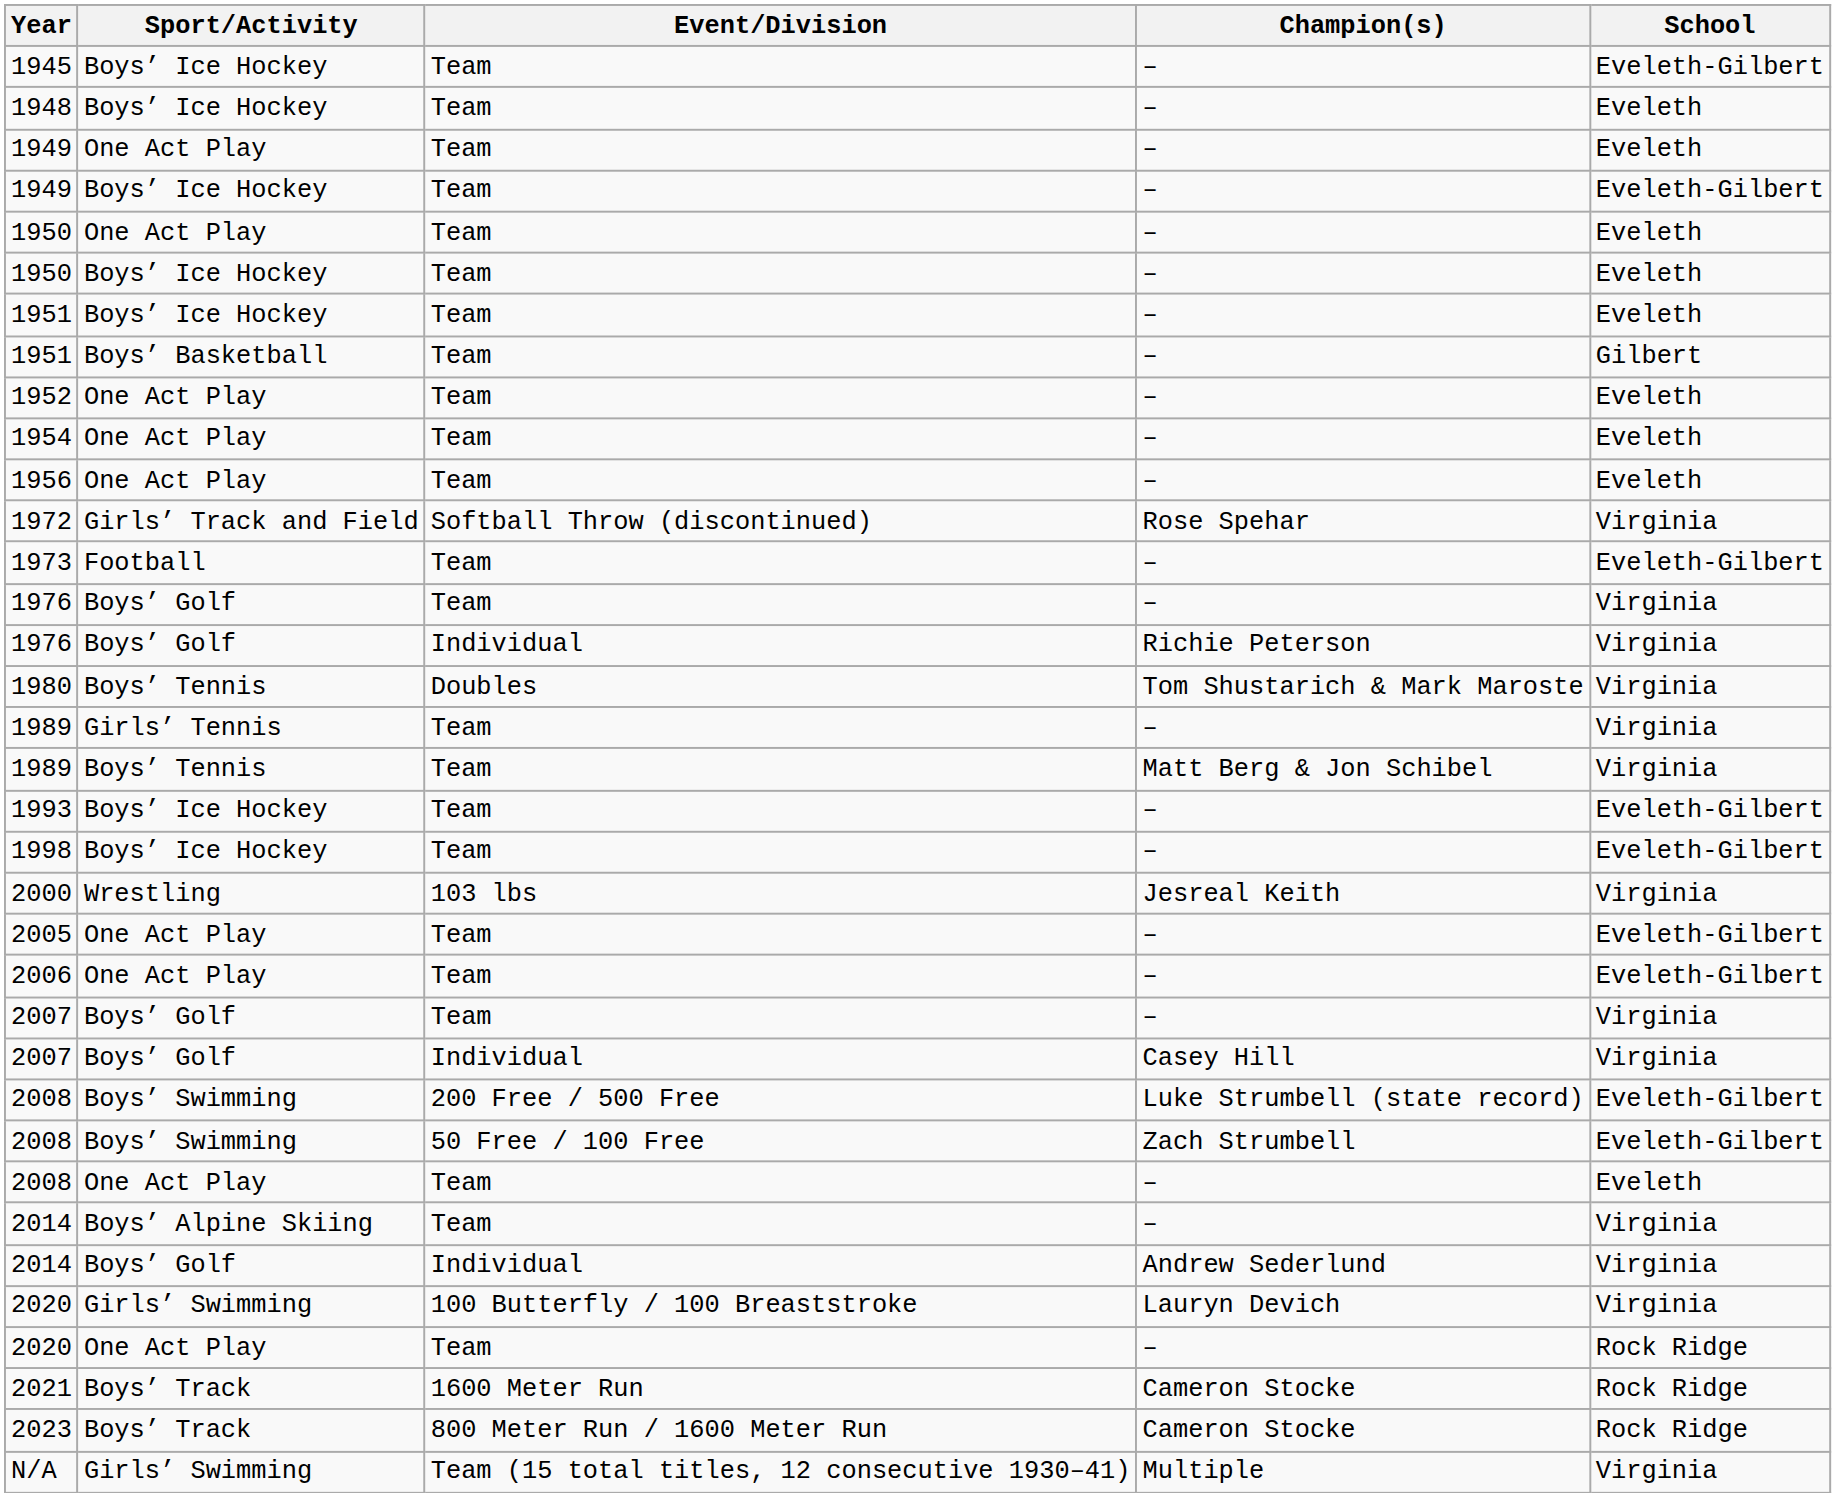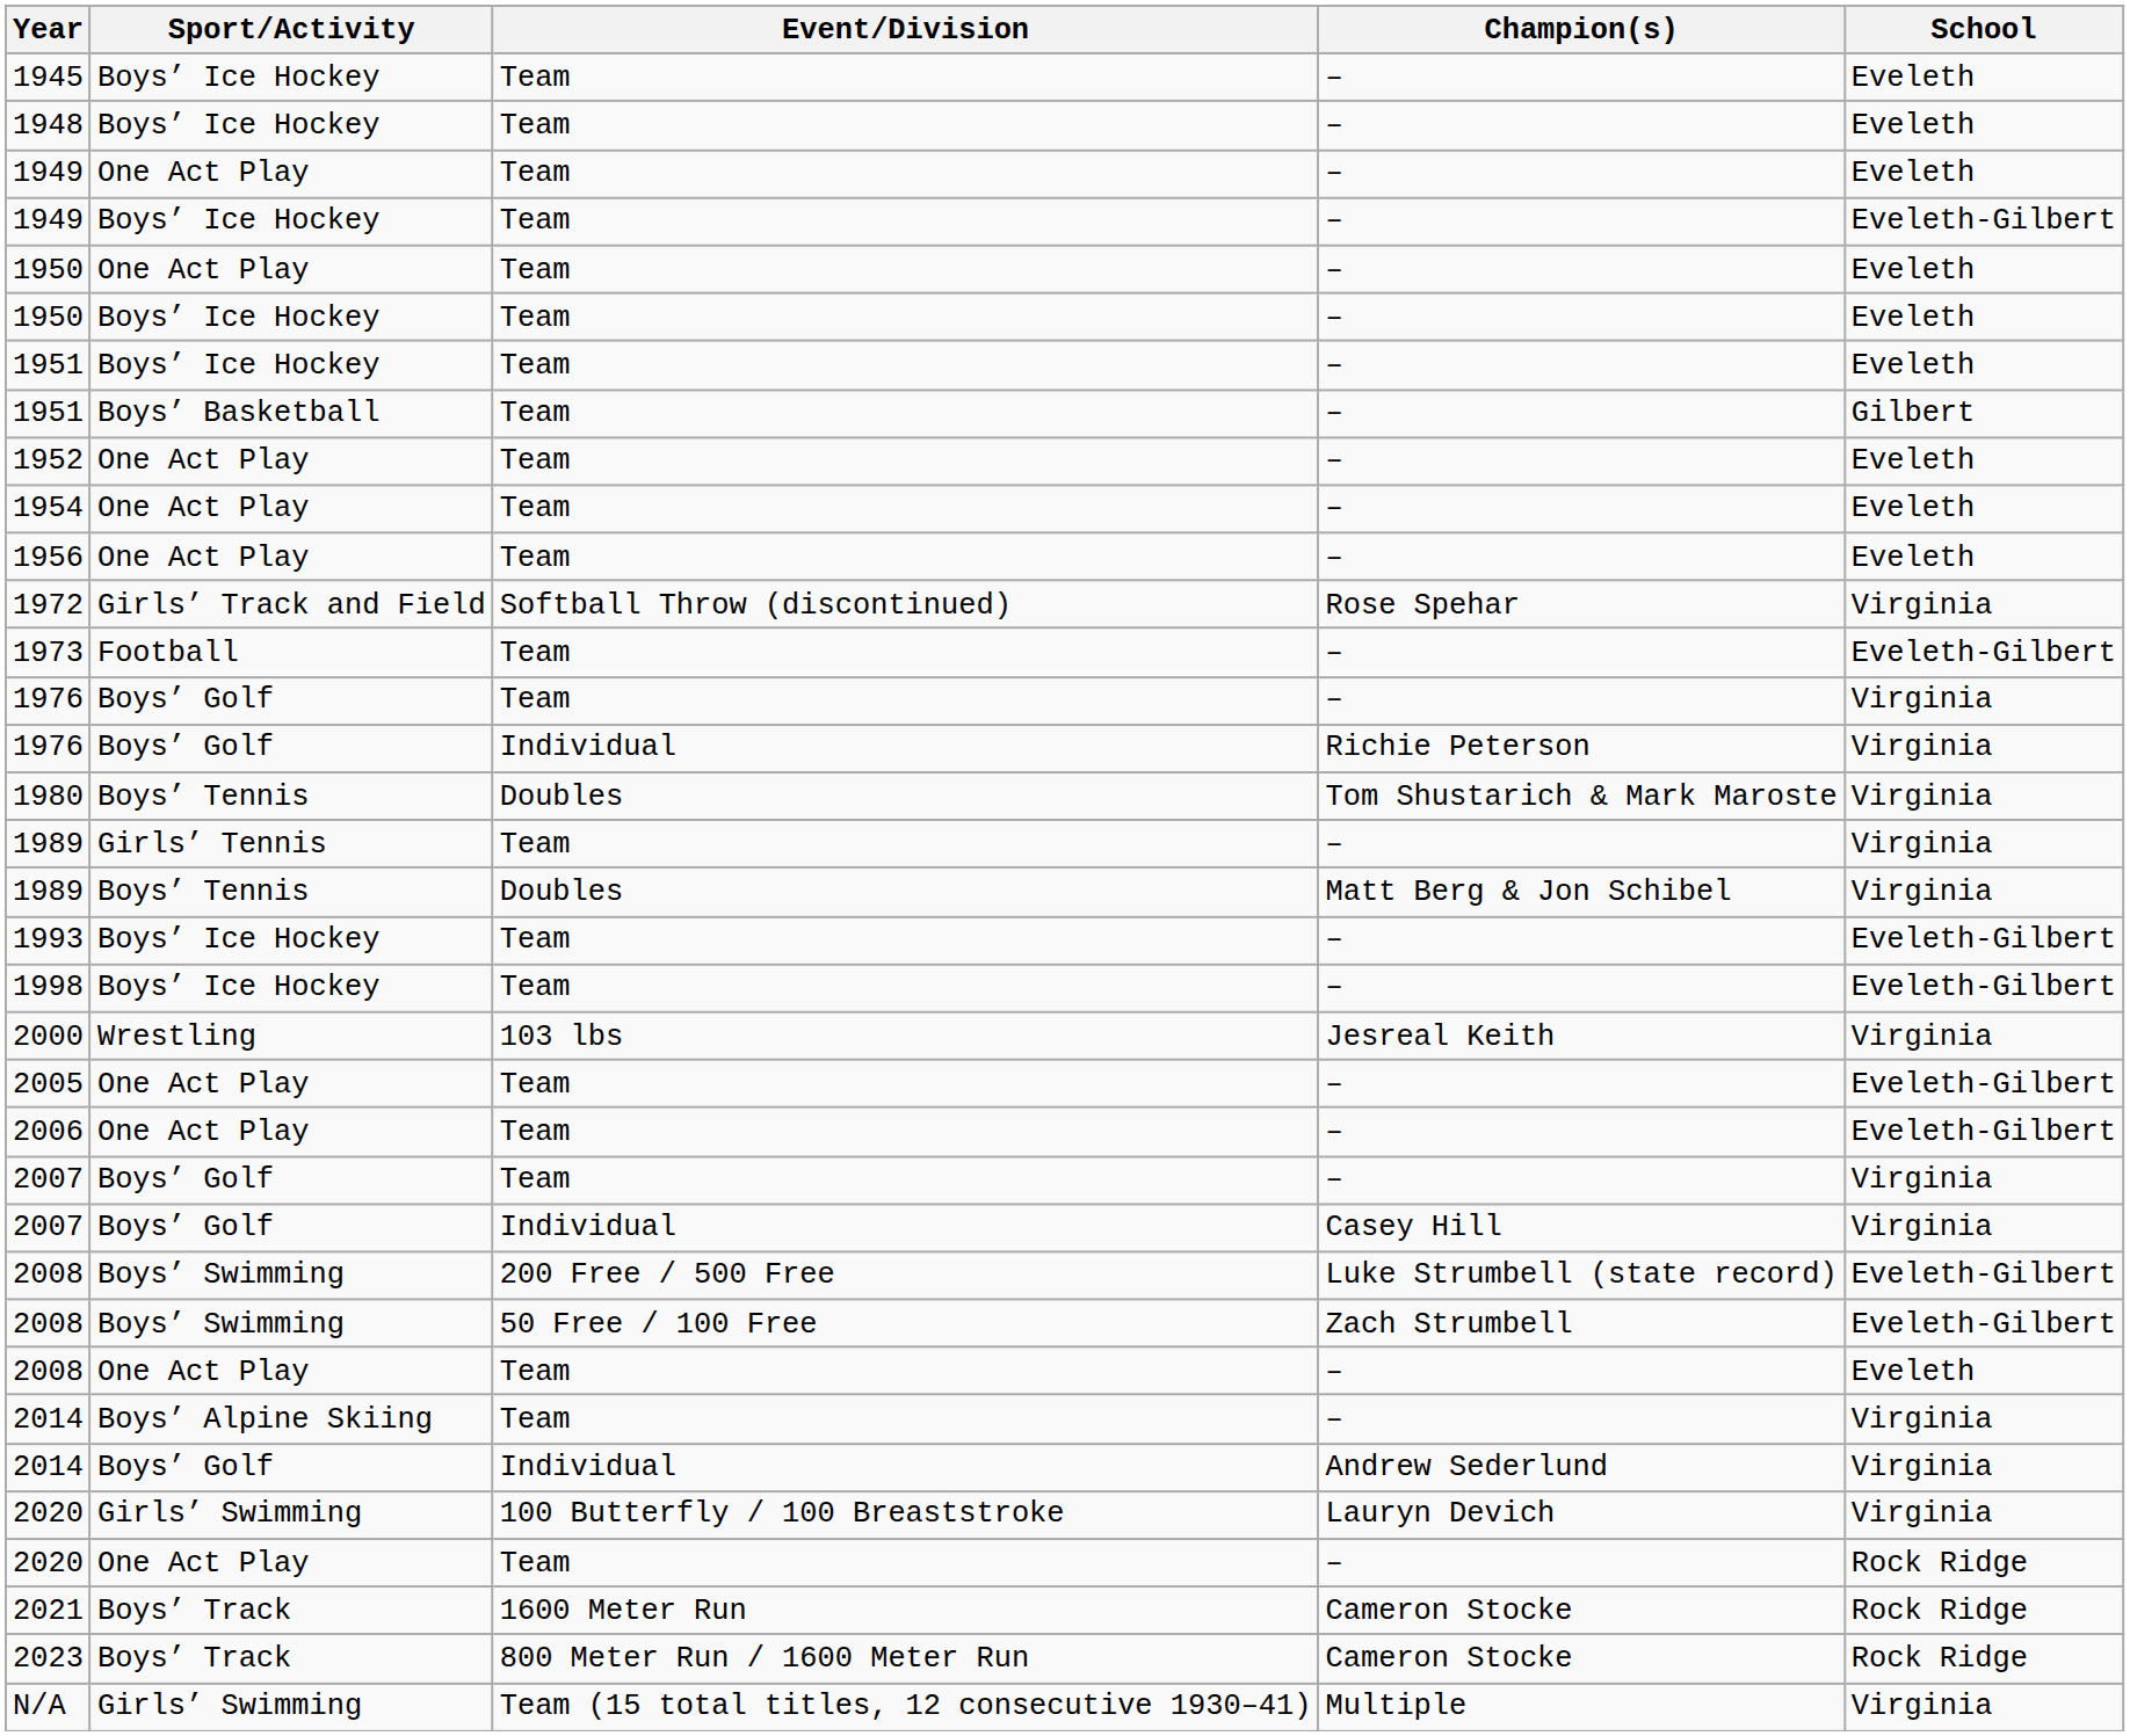1945 | School: Eveleth-Gilbert -> Eveleth
1989 / Boys’ Tennis | Event/Division: Team -> Doubles
